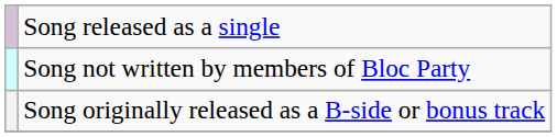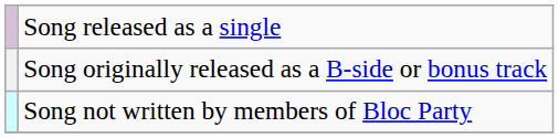rows swapped: Song not written by members of Bloc Party <-> Song originally released as a B-side or bonus track
